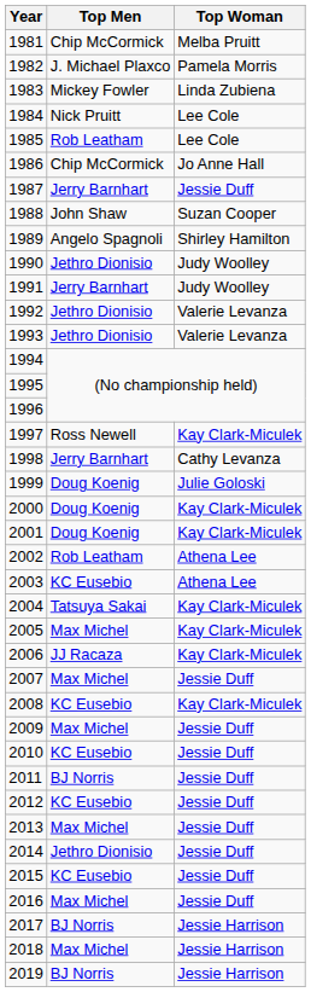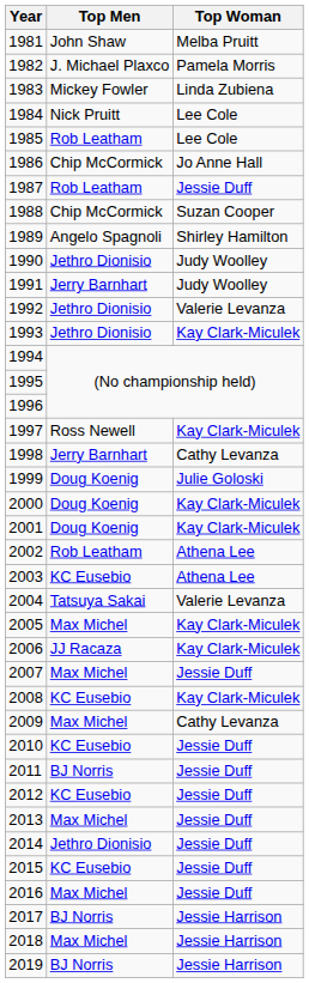1981 | Top Men: Chip McCormick -> John Shaw
1987 | Top Men: Jerry Barnhart -> Rob Leatham
1988 | Top Men: John Shaw -> Chip McCormick
1993 | Top Woman: Valerie Levanza -> Kay Clark-Miculek
2004 | Top Woman: Kay Clark-Miculek -> Valerie Levanza
2009 | Top Woman: Jessie Duff -> Cathy Levanza
